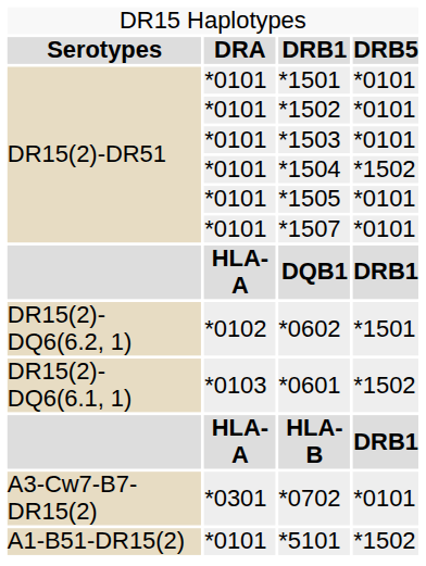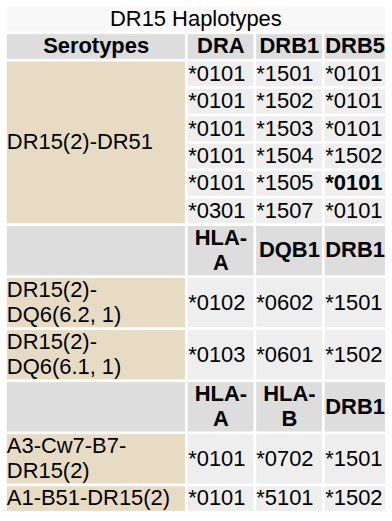*1505 | column 4: normal -> bold
*1507 | column 2: *0101 -> *0301
*0702 | column 2: *0301 -> *0101
*0702 | column 4: *0101 -> *1501
